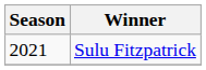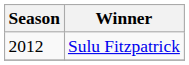Sulu Fitzpatrick | Season: 2021 -> 2012
